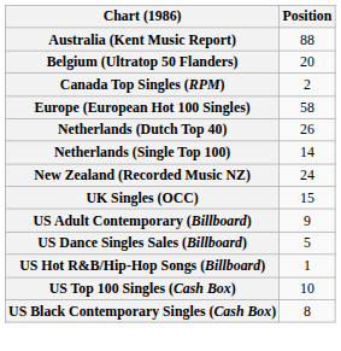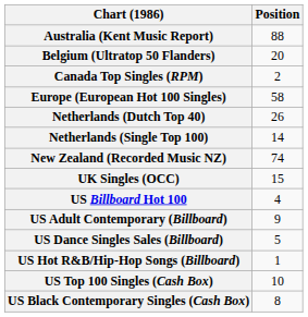New Zealand (Recorded Music NZ) | Position: 24 -> 74
+ row: US Billboard Hot 100 | 4
